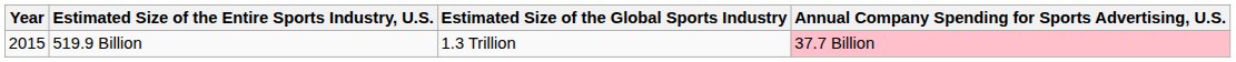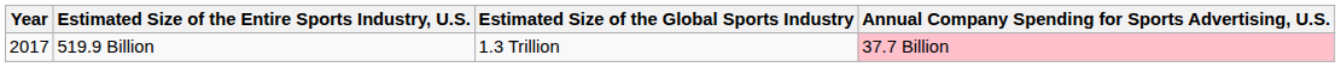519.9 Billion | Year: 2015 -> 2017
